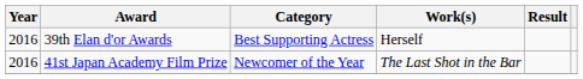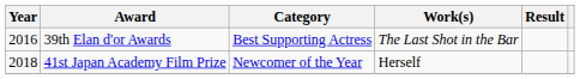39th Elan d'or Awards | Work(s): Herself -> The Last Shot in the Bar
41st Japan Academy Film Prize | Year: 2016 -> 2018
41st Japan Academy Film Prize | Work(s): The Last Shot in the Bar -> Herself
